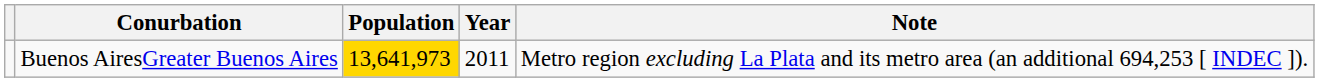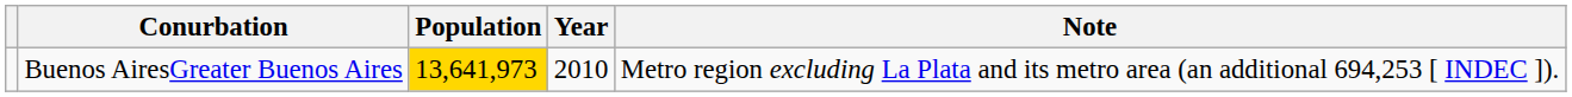Buenos AiresGreater Buenos Aires | Year: 2011 -> 2010
